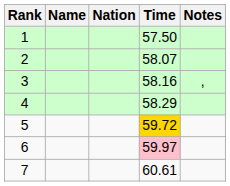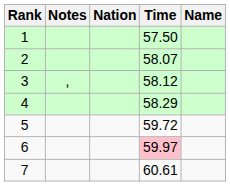columns swapped: Name <-> Notes
3 | Time: 58.16 -> 58.12
5 | Time: gold background -> no background
